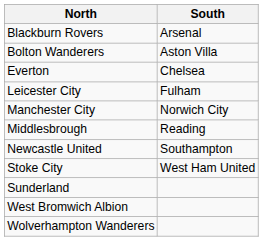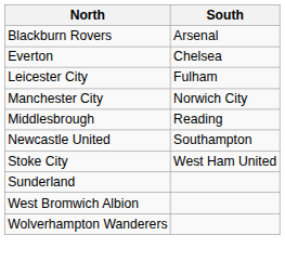- row: Bolton Wanderers | Aston Villa
